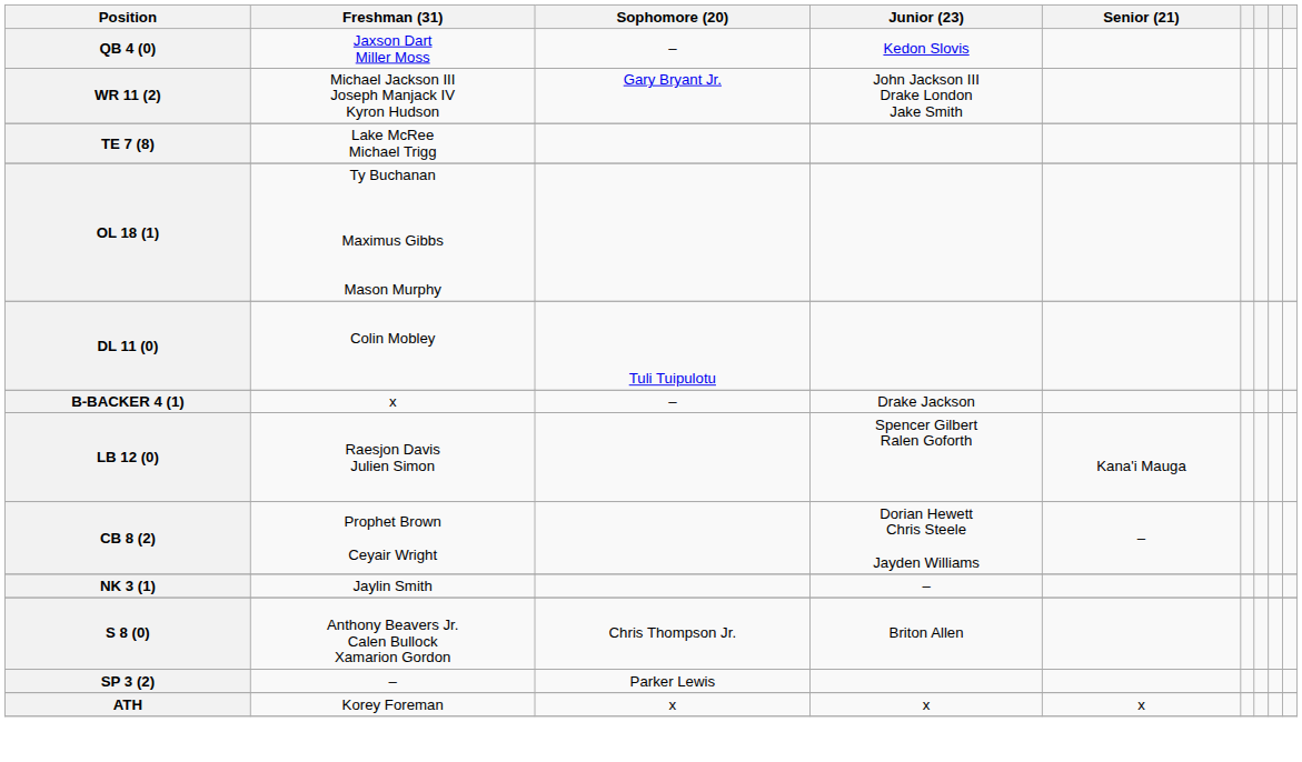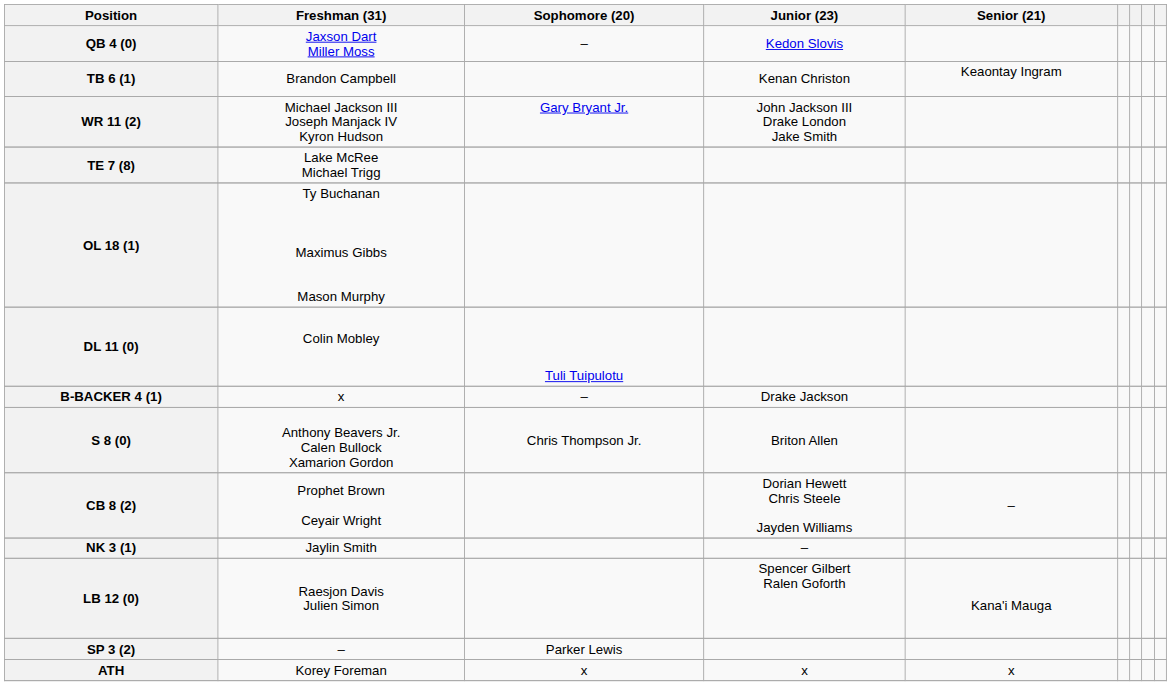+ row: TB 6 (1) | Brandon Campbell | Kenan Christon | Keaontay Ingram
rows swapped: LB 12 (0) <-> S 8 (0)
